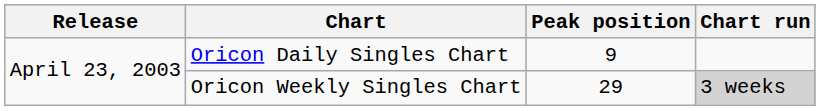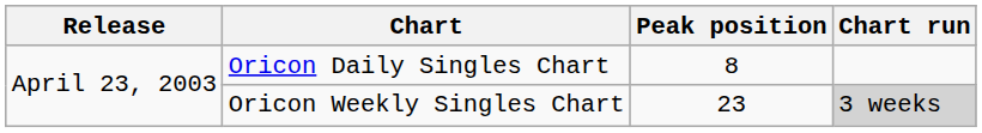Oricon Daily Singles Chart | Peak position: 9 -> 8
Oricon Weekly Singles Chart | Peak position: 29 -> 23
